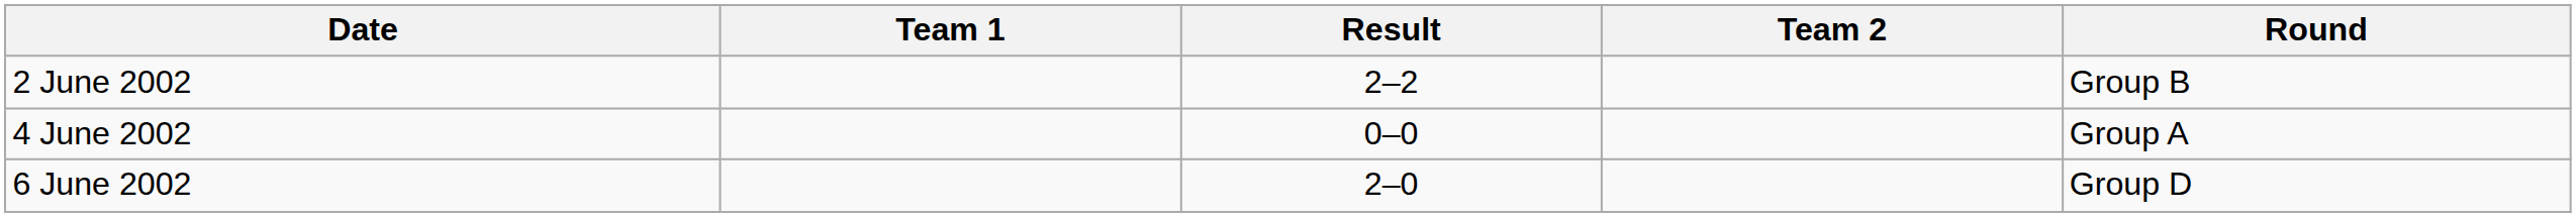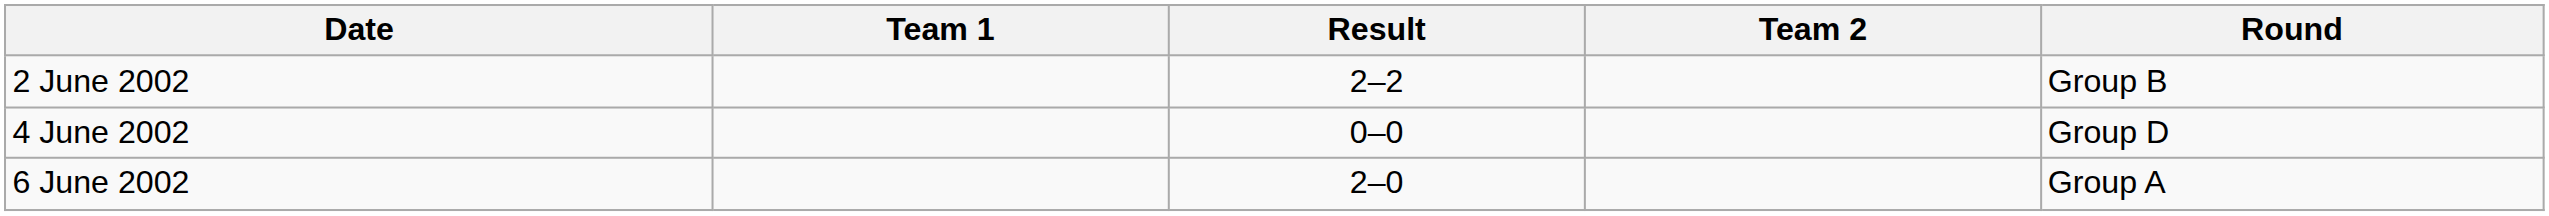4 June 2002 | Round: Group A -> Group D
6 June 2002 | Round: Group D -> Group A
